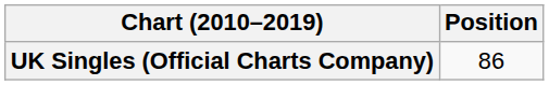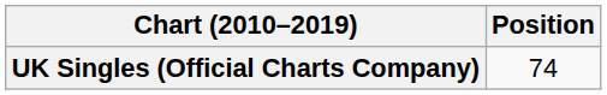UK Singles (Official Charts Company) | Position: 86 -> 74
